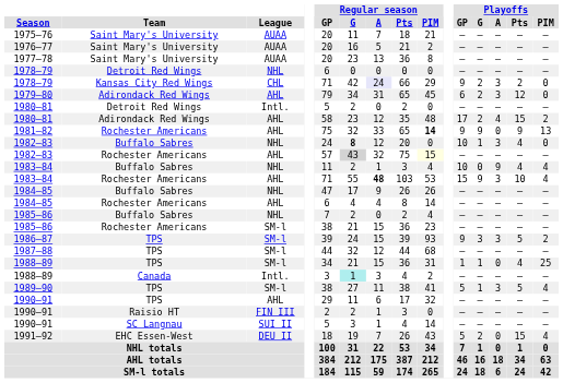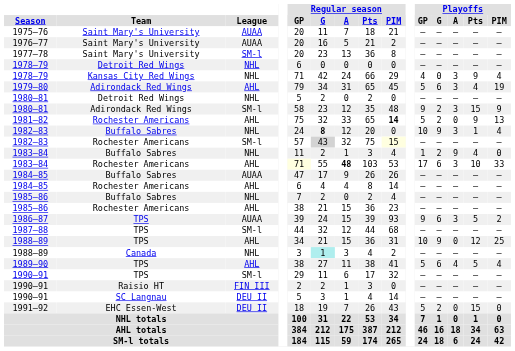1977–78 | League: AUAA -> SM-l
1978–79 / Kansas City Red Wings | League: CHL -> NHL
1978–79 / Kansas City Red Wings | Regular season / A: lavender background -> no background
1978–79 / Kansas City Red Wings | Playoffs / GP: 9 -> 4
1978–79 / Kansas City Red Wings | Playoffs / G: 2 -> 0
1978–79 / Kansas City Red Wings | Playoffs / Pts: 2 -> 9
1978–79 / Kansas City Red Wings | Playoffs / PIM: 0 -> 4
1979–80 | Playoffs / GP: 6 -> 5
1979–80 | Playoffs / G: 2 -> 6
1979–80 | Playoffs / Pts: 12 -> 4
1979–80 | Playoffs / PIM: 0 -> 19
1980–81 / Detroit Red Wings | League: Intl. -> NHL
1980–81 / Adirondack Red Wings | League: AHL -> SM-l
1980–81 / Adirondack Red Wings | Playoffs / GP: 17 -> 9
1980–81 / Adirondack Red Wings | Playoffs / A: 4 -> 3
1980–81 / Adirondack Red Wings | Playoffs / PIM: 2 -> 9
1981–82 | Playoffs / GP: 9 -> 5
1981–82 | Playoffs / G: 9 -> 2
1982–83 / Buffalo Sabres | Playoffs / G: 1 -> 9
1982–83 / Buffalo Sabres | Playoffs / Pts: 4 -> 1
1982–83 / Buffalo Sabres | Playoffs / PIM: 0 -> 4
1982–83 / Rochester Americans | League: AHL -> SM-l
1983–84 / Buffalo Sabres | Playoffs / GP: 10 -> 1
1983–84 / Buffalo Sabres | Playoffs / G: 0 -> 2
1983–84 / Buffalo Sabres | Playoffs / PIM: 4 -> 0
1983–84 / Rochester Americans | Regular season / GP: no background -> lightyellow background
1983–84 / Rochester Americans | Playoffs / GP: 15 -> 17
1983–84 / Rochester Americans | Playoffs / G: 9 -> 6
1983–84 / Rochester Americans | Playoffs / PIM: 4 -> 33
1984–85 / Buffalo Sabres | League: NHL -> AUAA
1985–86 / Rochester Americans | League: SM-l -> AHL
1986–87 | League: SM-l -> AUAA
1986–87 | Playoffs / G: 3 -> 6
1988–89 / TPS | League: SM-l -> AHL
1988–89 / TPS | Playoffs / GP: 1 -> 10
1988–89 / TPS | Playoffs / G: 1 -> 9
1988–89 / TPS | Playoffs / Pts: 4 -> 12
1988–89 / Canada | League: Intl. -> NHL
1989–90 | League: SM-l -> AHL
1989–90 | Playoffs / G: 1 -> 6
1989–90 | Playoffs / A: 3 -> 4
1990–91 / TPS | League: AHL -> SM-l
1990–91 / SC Langnau | League: SUI II -> DEU II
1991–92 | Playoffs / PIM: 4 -> 0
